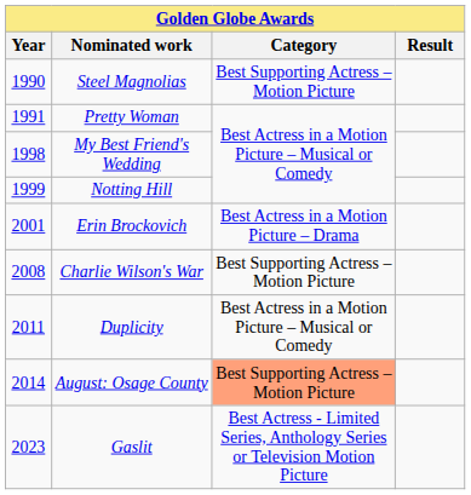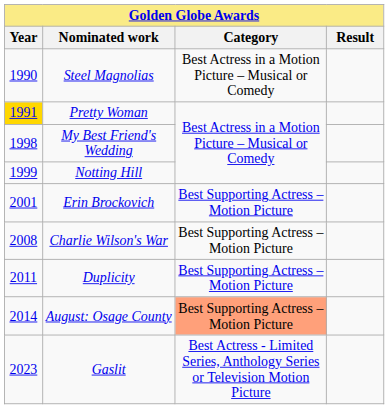Steel Magnolias | Category: Best Supporting Actress – Motion Picture -> Best Actress in a Motion Picture – Musical or Comedy
Pretty Woman | Year: no background -> gold background
Erin Brockovich | Category: Best Actress in a Motion Picture – Drama -> Best Supporting Actress – Motion Picture
Duplicity | Category: Best Actress in a Motion Picture – Musical or Comedy -> Best Supporting Actress – Motion Picture
